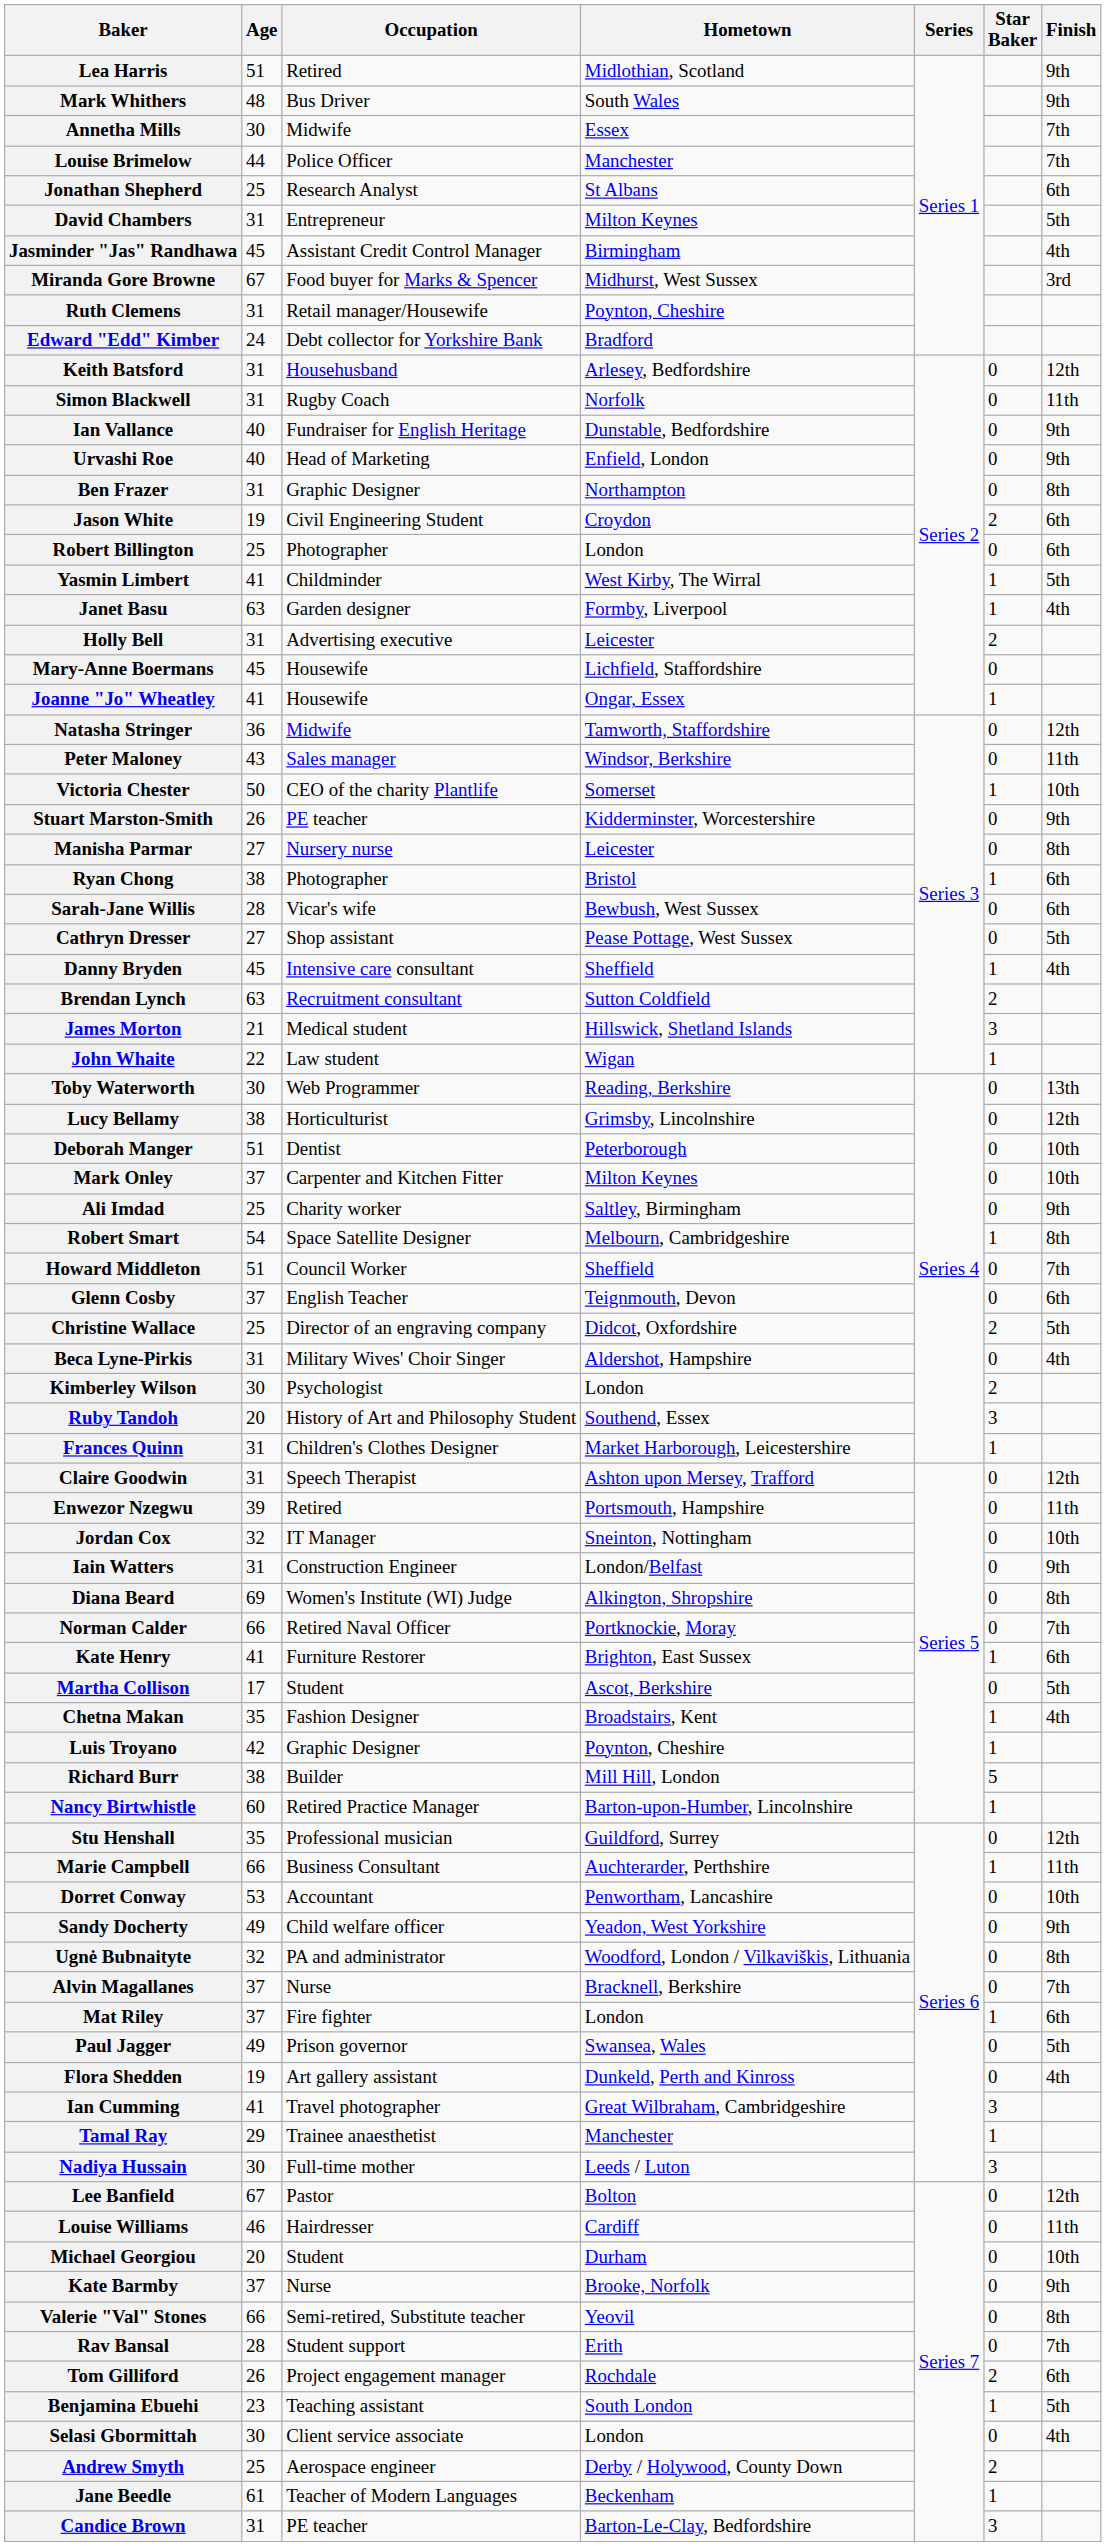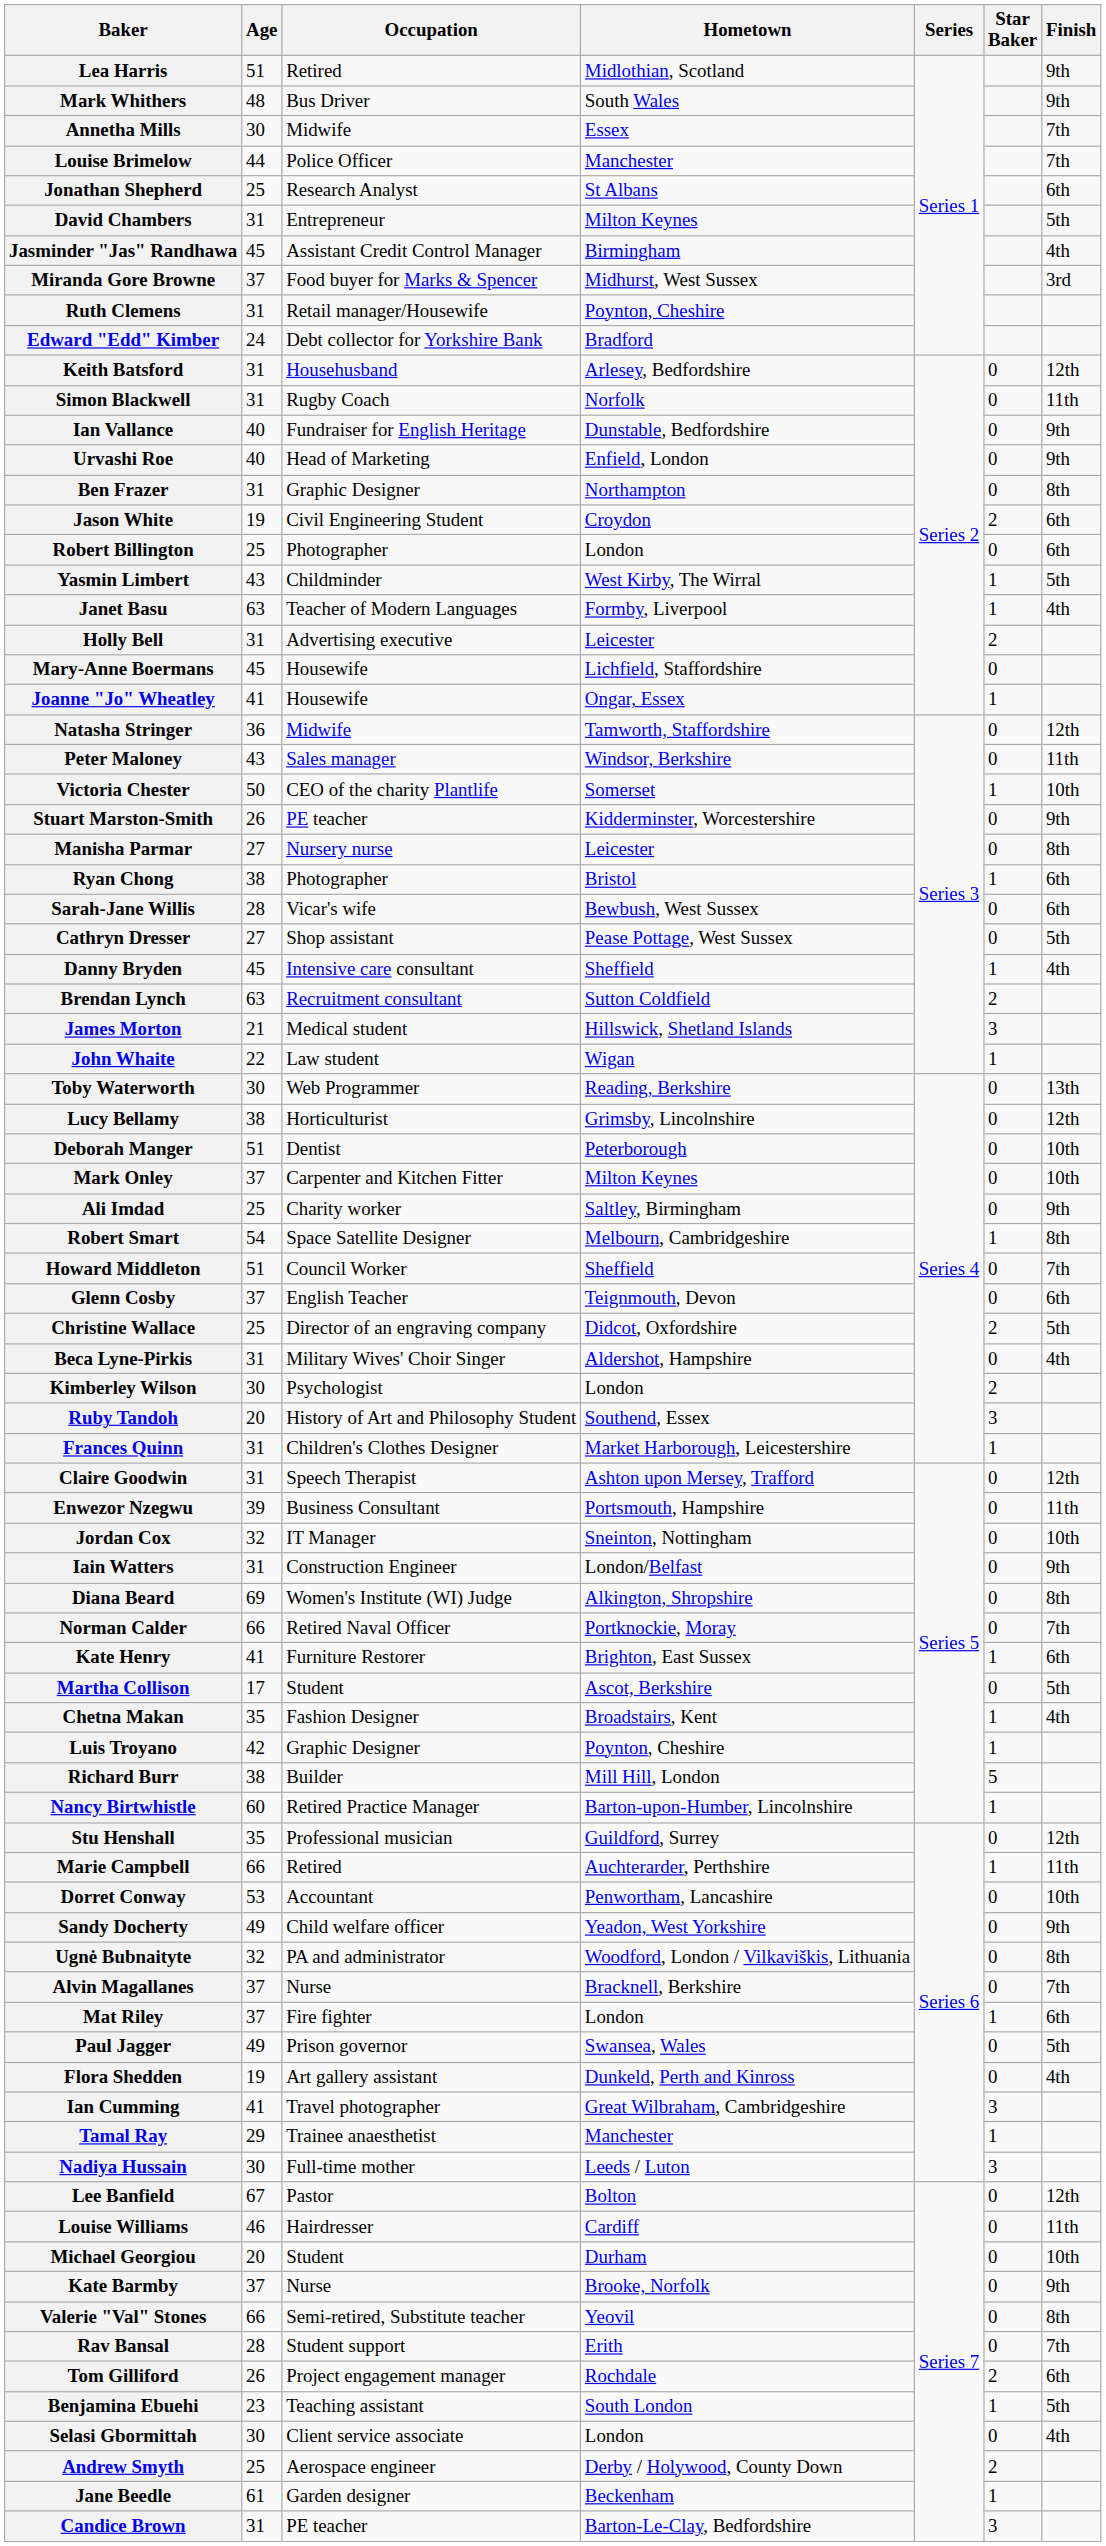Miranda Gore Browne | Age: 67 -> 37
Yasmin Limbert | Age: 41 -> 43
Janet Basu | Occupation: Garden designer -> Teacher of Modern Languages
Enwezor Nzegwu | Occupation: Retired -> Business Consultant
Marie Campbell | Occupation: Business Consultant -> Retired
Jane Beedle | Occupation: Teacher of Modern Languages -> Garden designer
